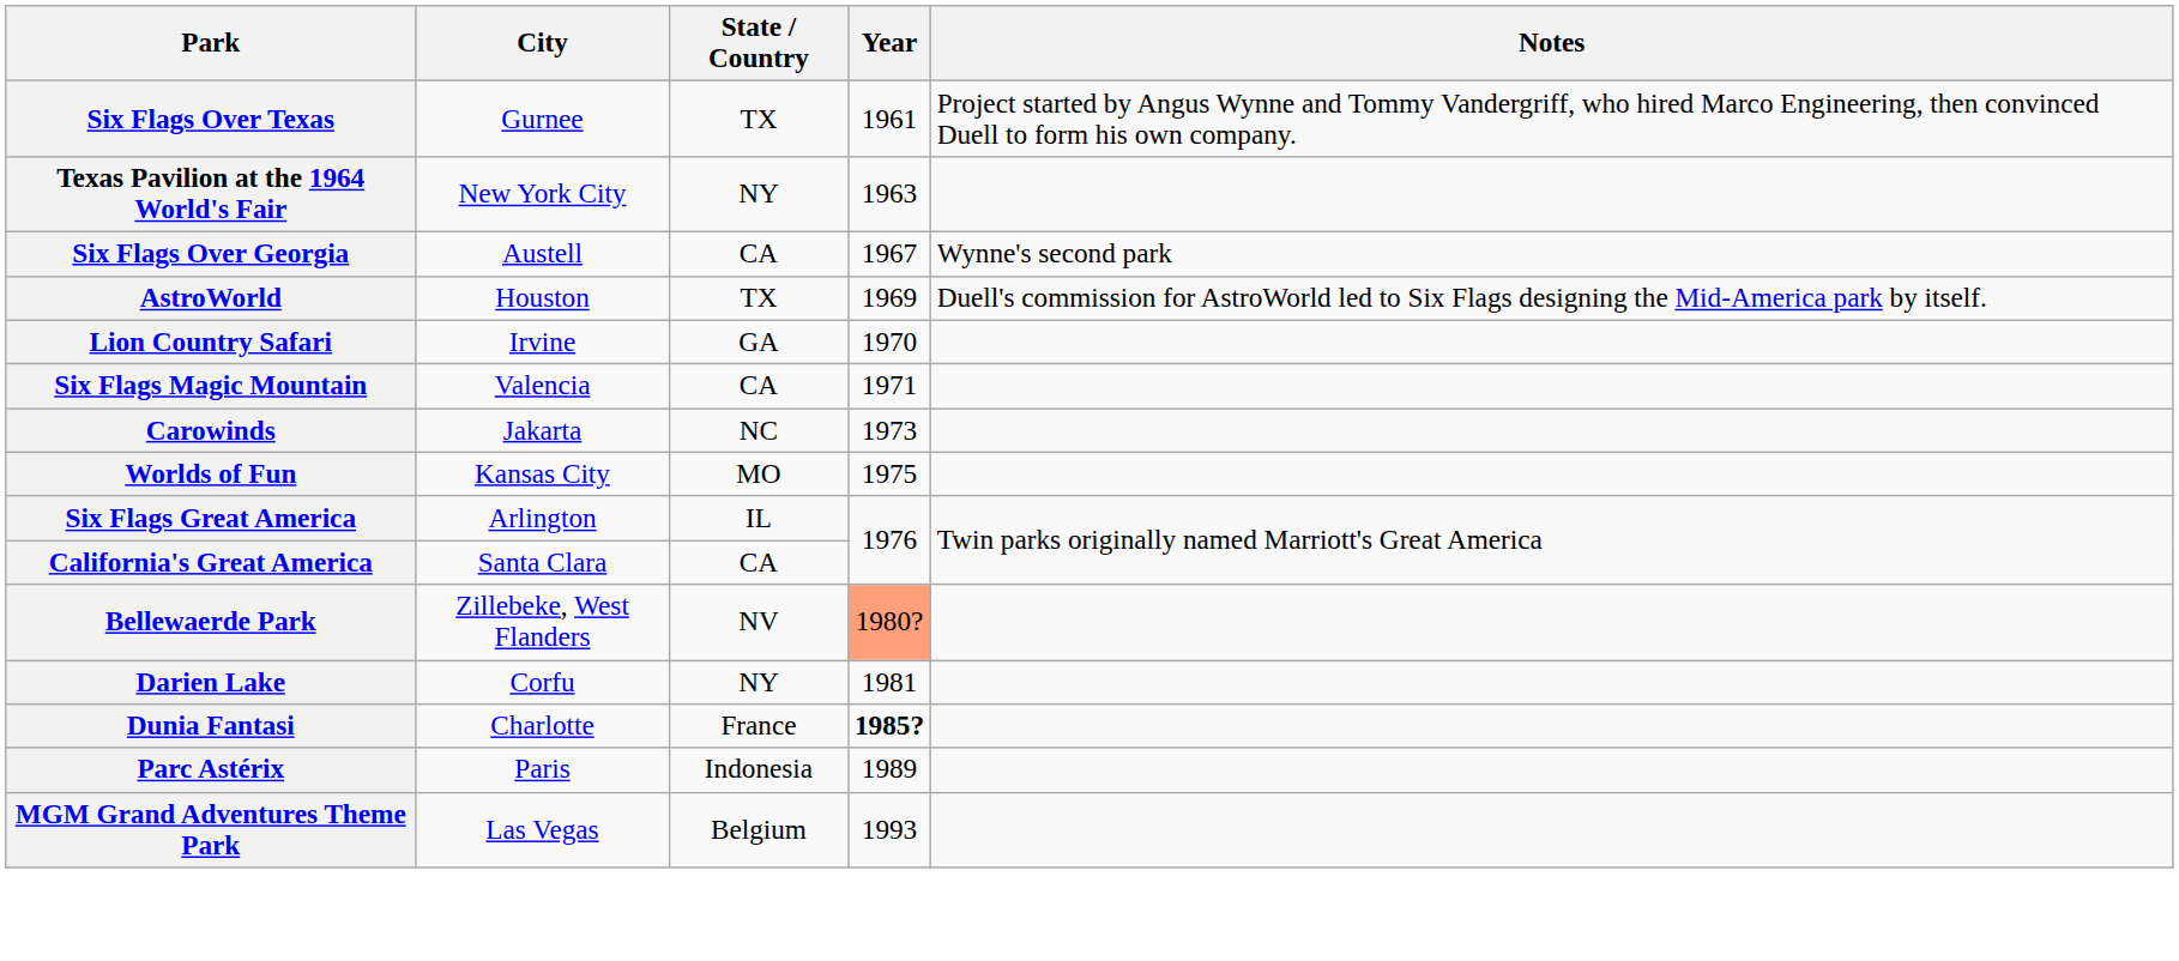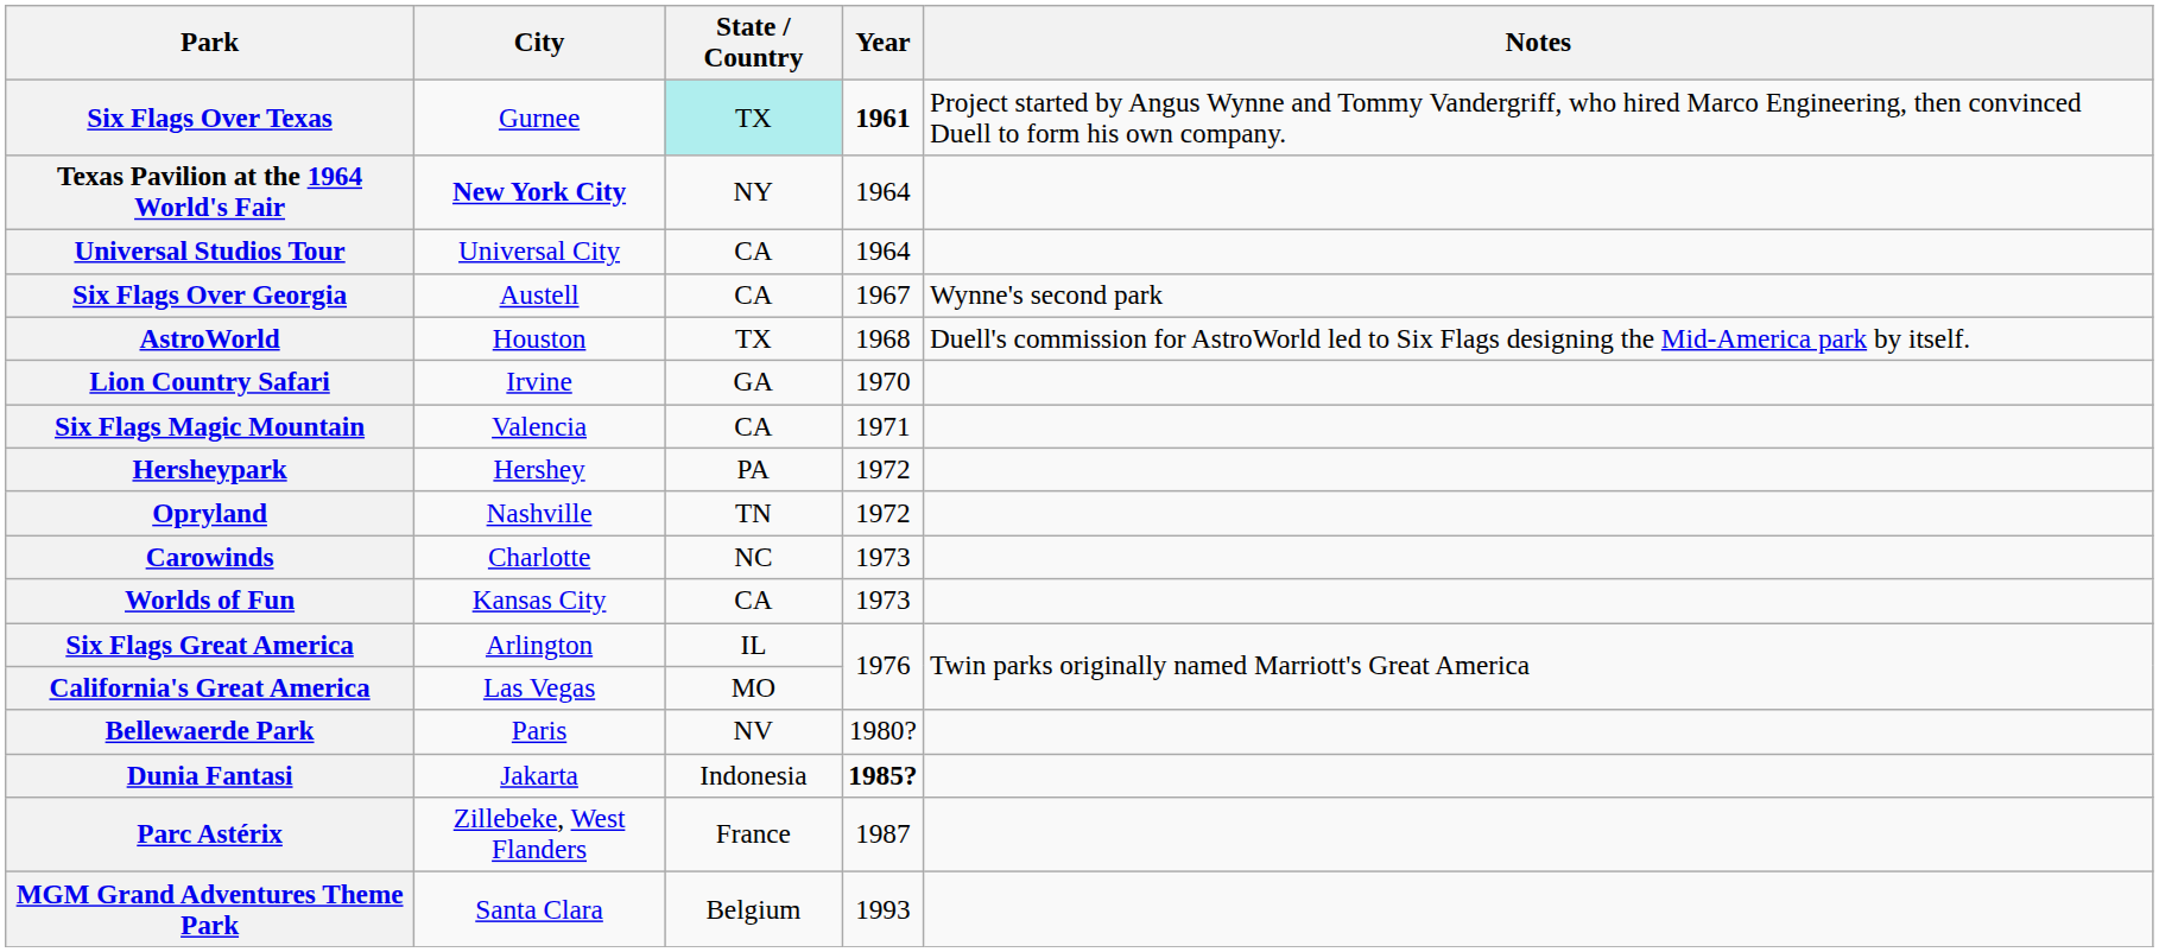Six Flags Over Texas | State / Country: no background -> paleturquoise background
Six Flags Over Texas | Year: normal -> bold
Texas Pavilion at the 1964 World's Fair | City: normal -> bold
Texas Pavilion at the 1964 World's Fair | Year: 1963 -> 1964
+ row: Universal Studios Tour | Universal City | CA | 1964
AstroWorld | Year: 1969 -> 1968
+ row: Hersheypark | Hershey | PA | 1972
+ row: Opryland | Nashville | TN | 1972
Carowinds | City: Jakarta -> Charlotte
Worlds of Fun | State / Country: MO -> CA
Worlds of Fun | Year: 1975 -> 1973
California's Great America | City: Santa Clara -> Las Vegas
California's Great America | State / Country: CA -> MO
Bellewaerde Park | City: Zillebeke, West Flanders -> Paris
Bellewaerde Park | Year: lightsalmon background -> no background
- row: Darien Lake | Corfu | NY | 1981
Dunia Fantasi | City: Charlotte -> Jakarta
Dunia Fantasi | State / Country: France -> Indonesia
Parc Astérix | City: Paris -> Zillebeke, West Flanders
Parc Astérix | State / Country: Indonesia -> France
Parc Astérix | Year: 1989 -> 1987
MGM Grand Adventures Theme Park | City: Las Vegas -> Santa Clara
